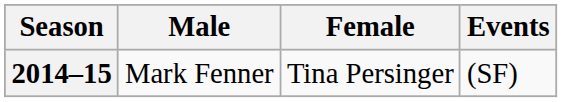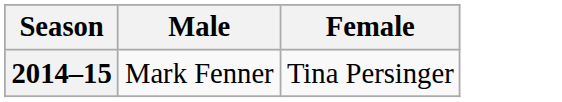- column: Events | (SF)
